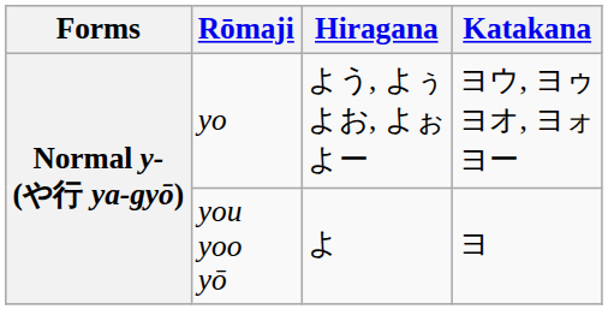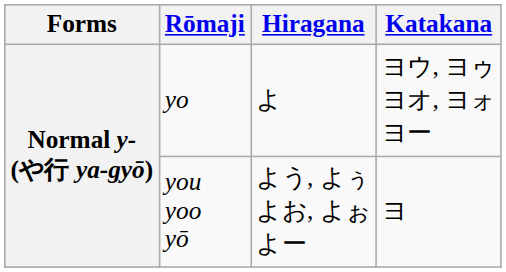yo | Hiragana: よう, よぅ よお, よぉ よー -> よ
you yoo yō | Hiragana: よ -> よう, よぅ よお, よぉ よー
